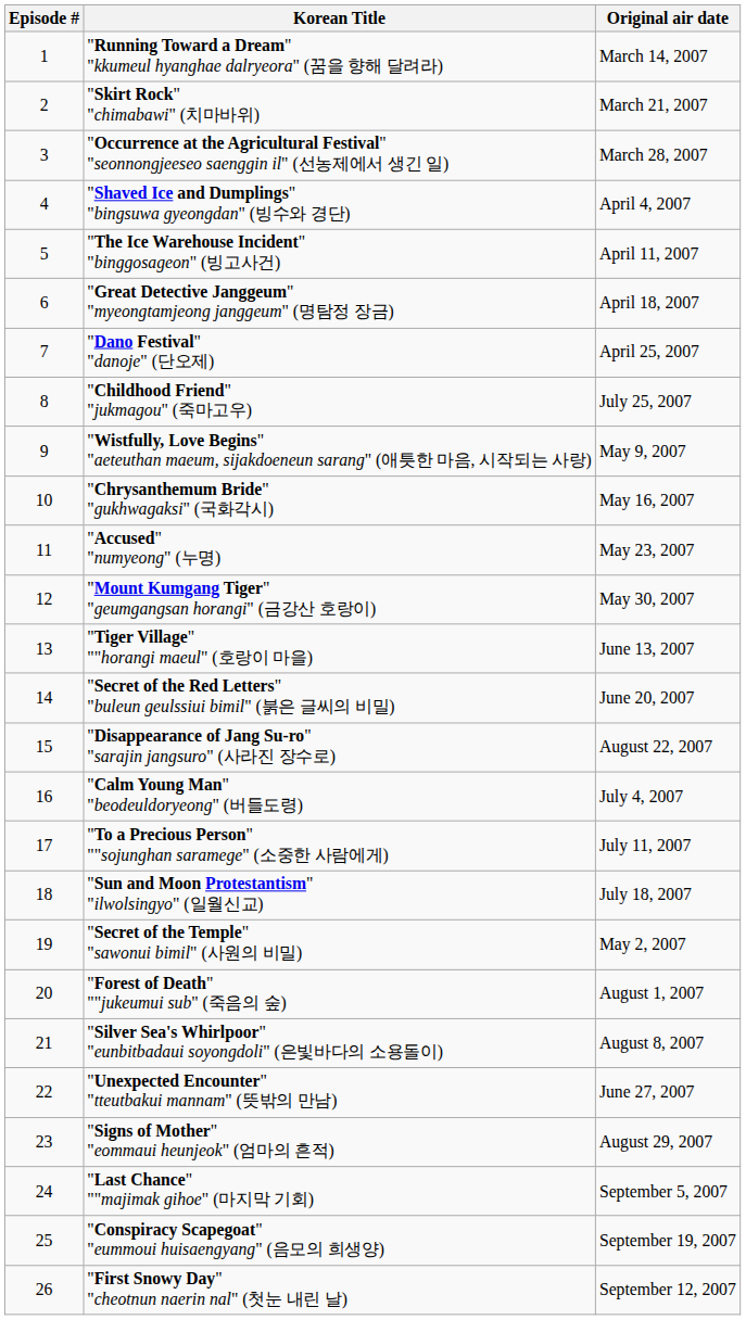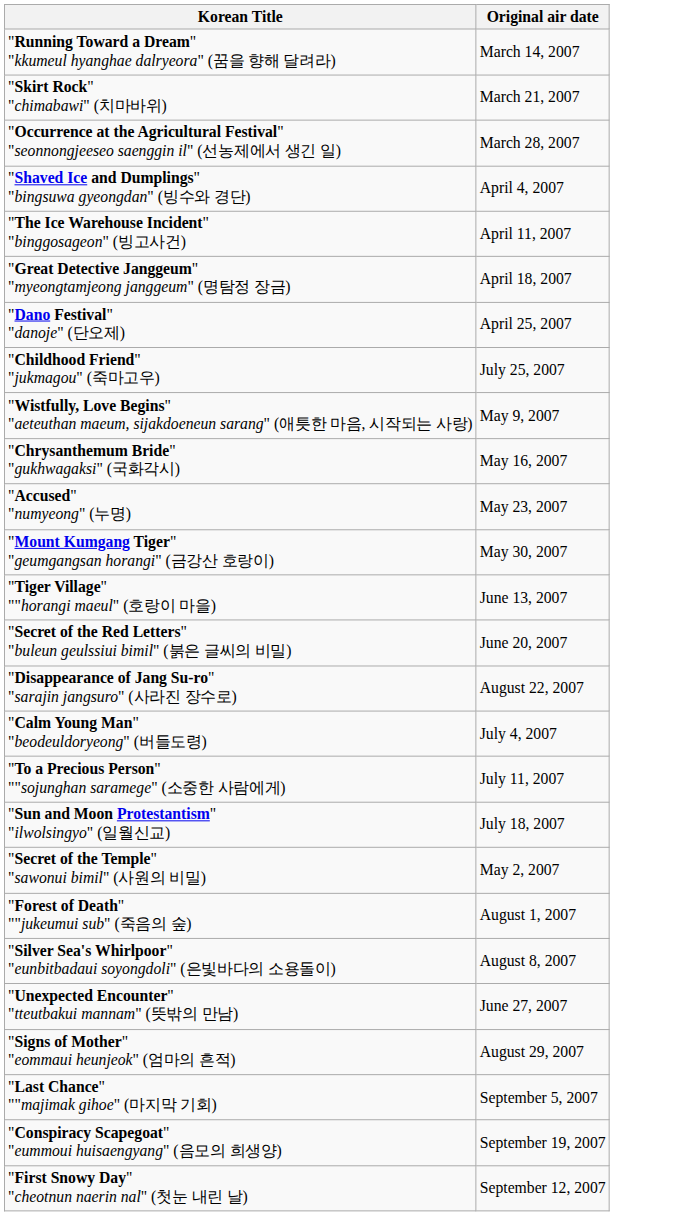- column: Episode # | 1 | 2 | 3 | 4 | 5 | 6 | 7 | 8 | 9 | 10 | 11 | 12 | 13 | 14 | 15 | 16 | 17 | 18 | 19 | 20 | 21 | 22 | 23 | 24 | 25 | 26
